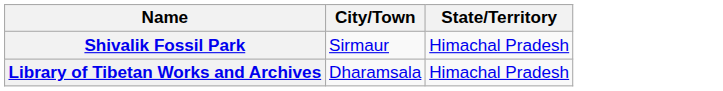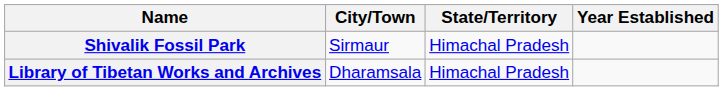+ column: Year Established
